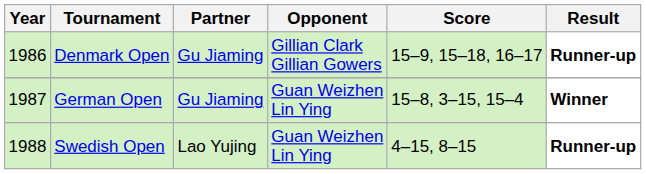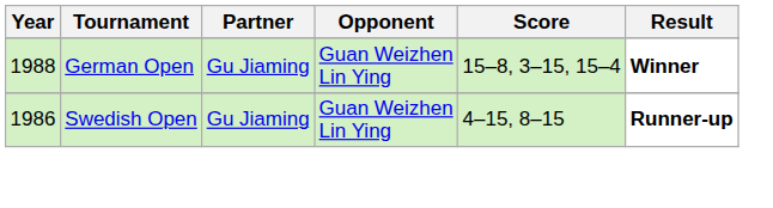- row: 1986 | Denmark Open | Gu Jiaming | Gillian Clark Gillian Gowers | 15–9, 15–18, 16–17 | Runner-up
German Open | Year: 1987 -> 1988
Swedish Open | Year: 1988 -> 1986
Swedish Open | Partner: Lao Yujing -> Gu Jiaming
